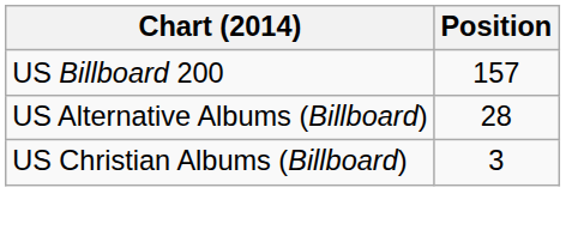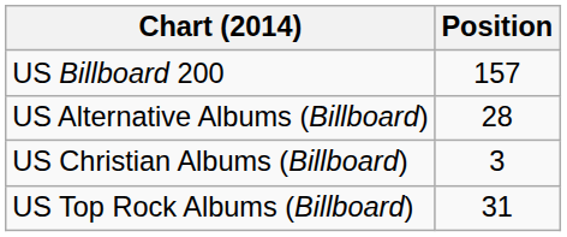+ row: US Top Rock Albums (Billboard) | 31
